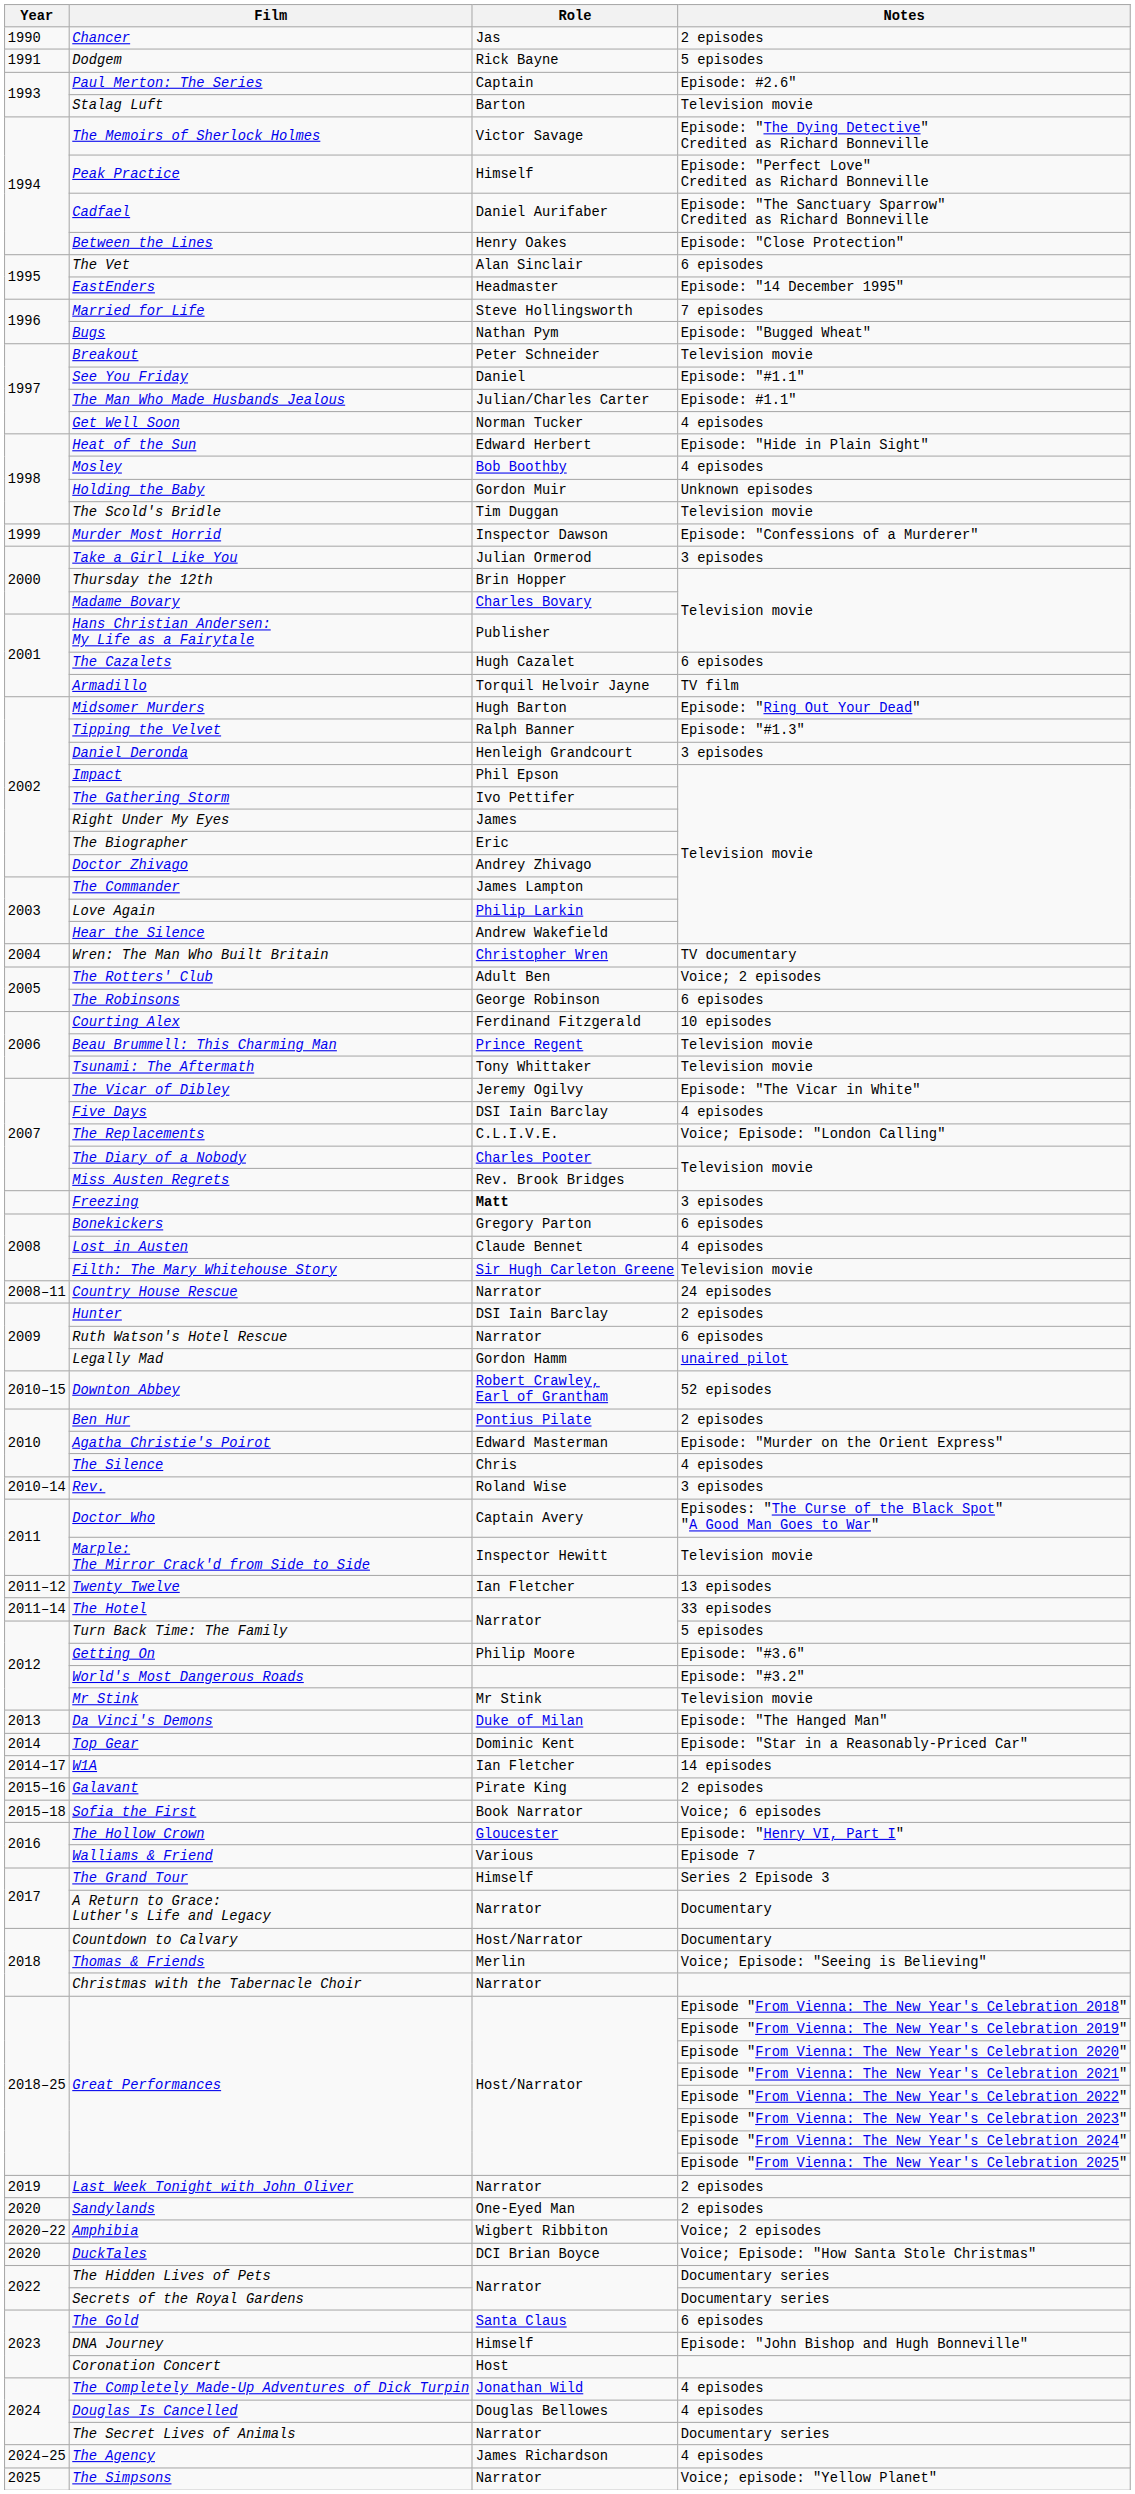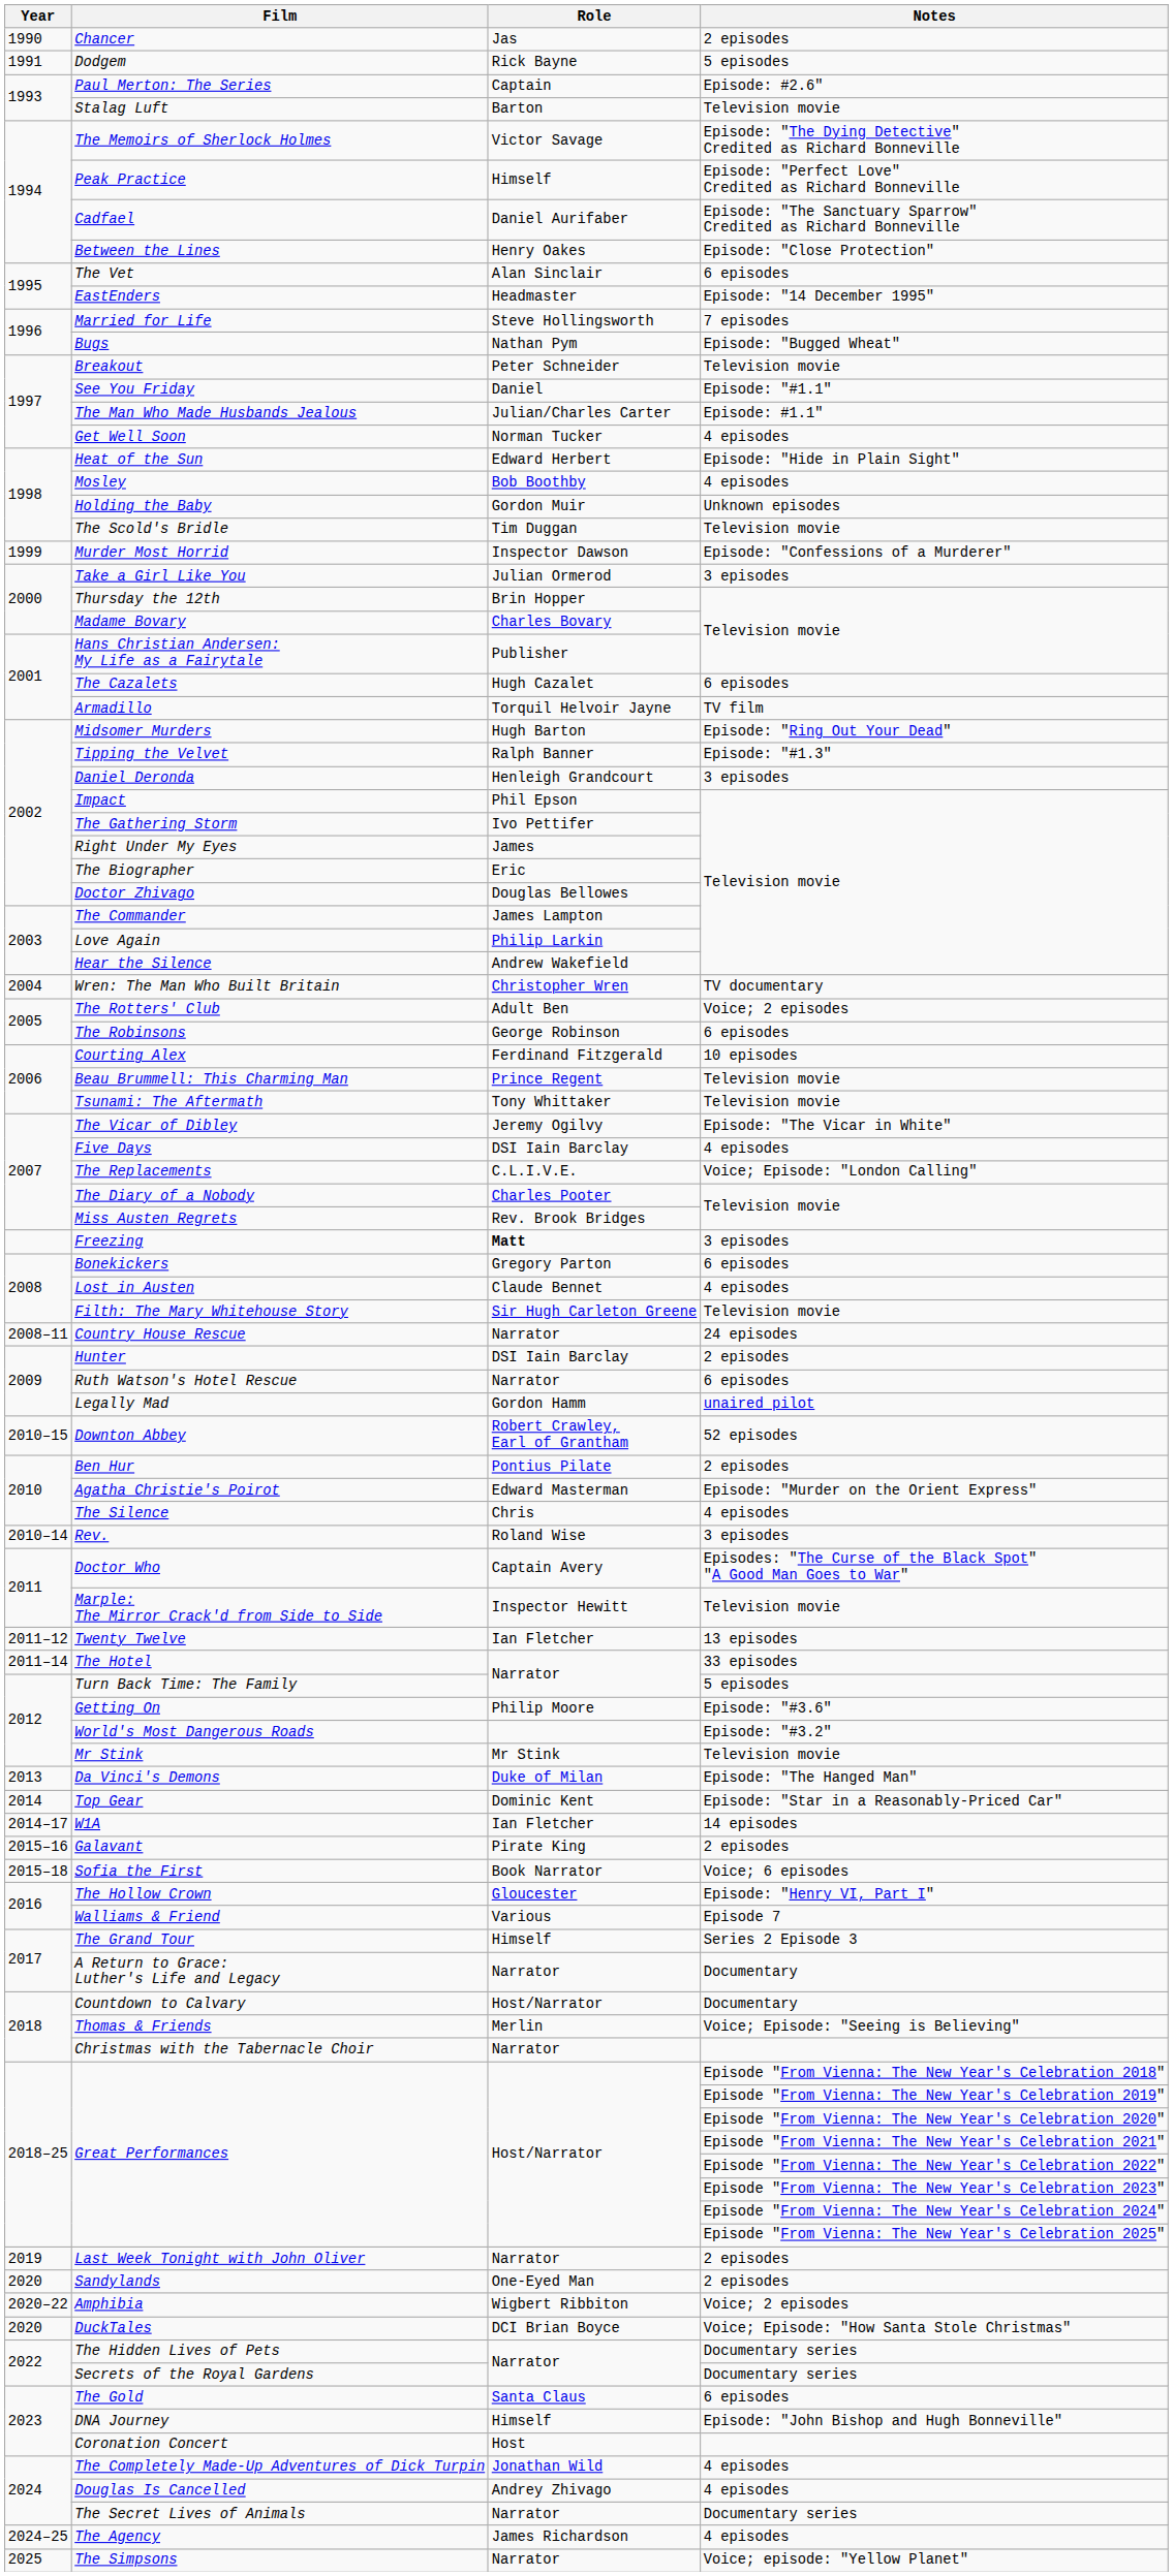Doctor Zhivago | Role: Andrey Zhivago -> Douglas Bellowes
Douglas Is Cancelled | Role: Douglas Bellowes -> Andrey Zhivago
